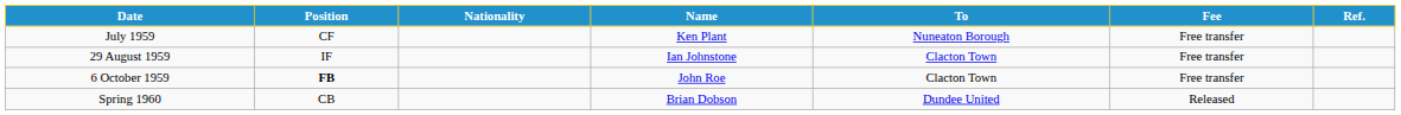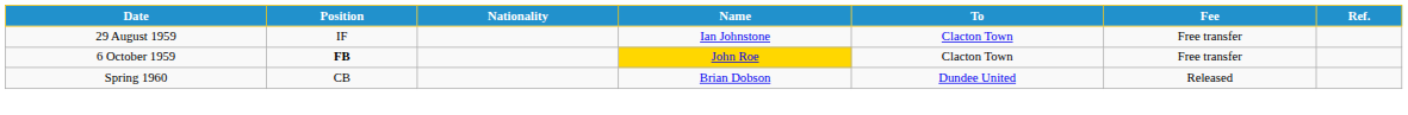- row: July 1959 | CF | Ken Plant | Nuneaton Borough | Free transfer
6 October 1959 | Name: no background -> gold background
